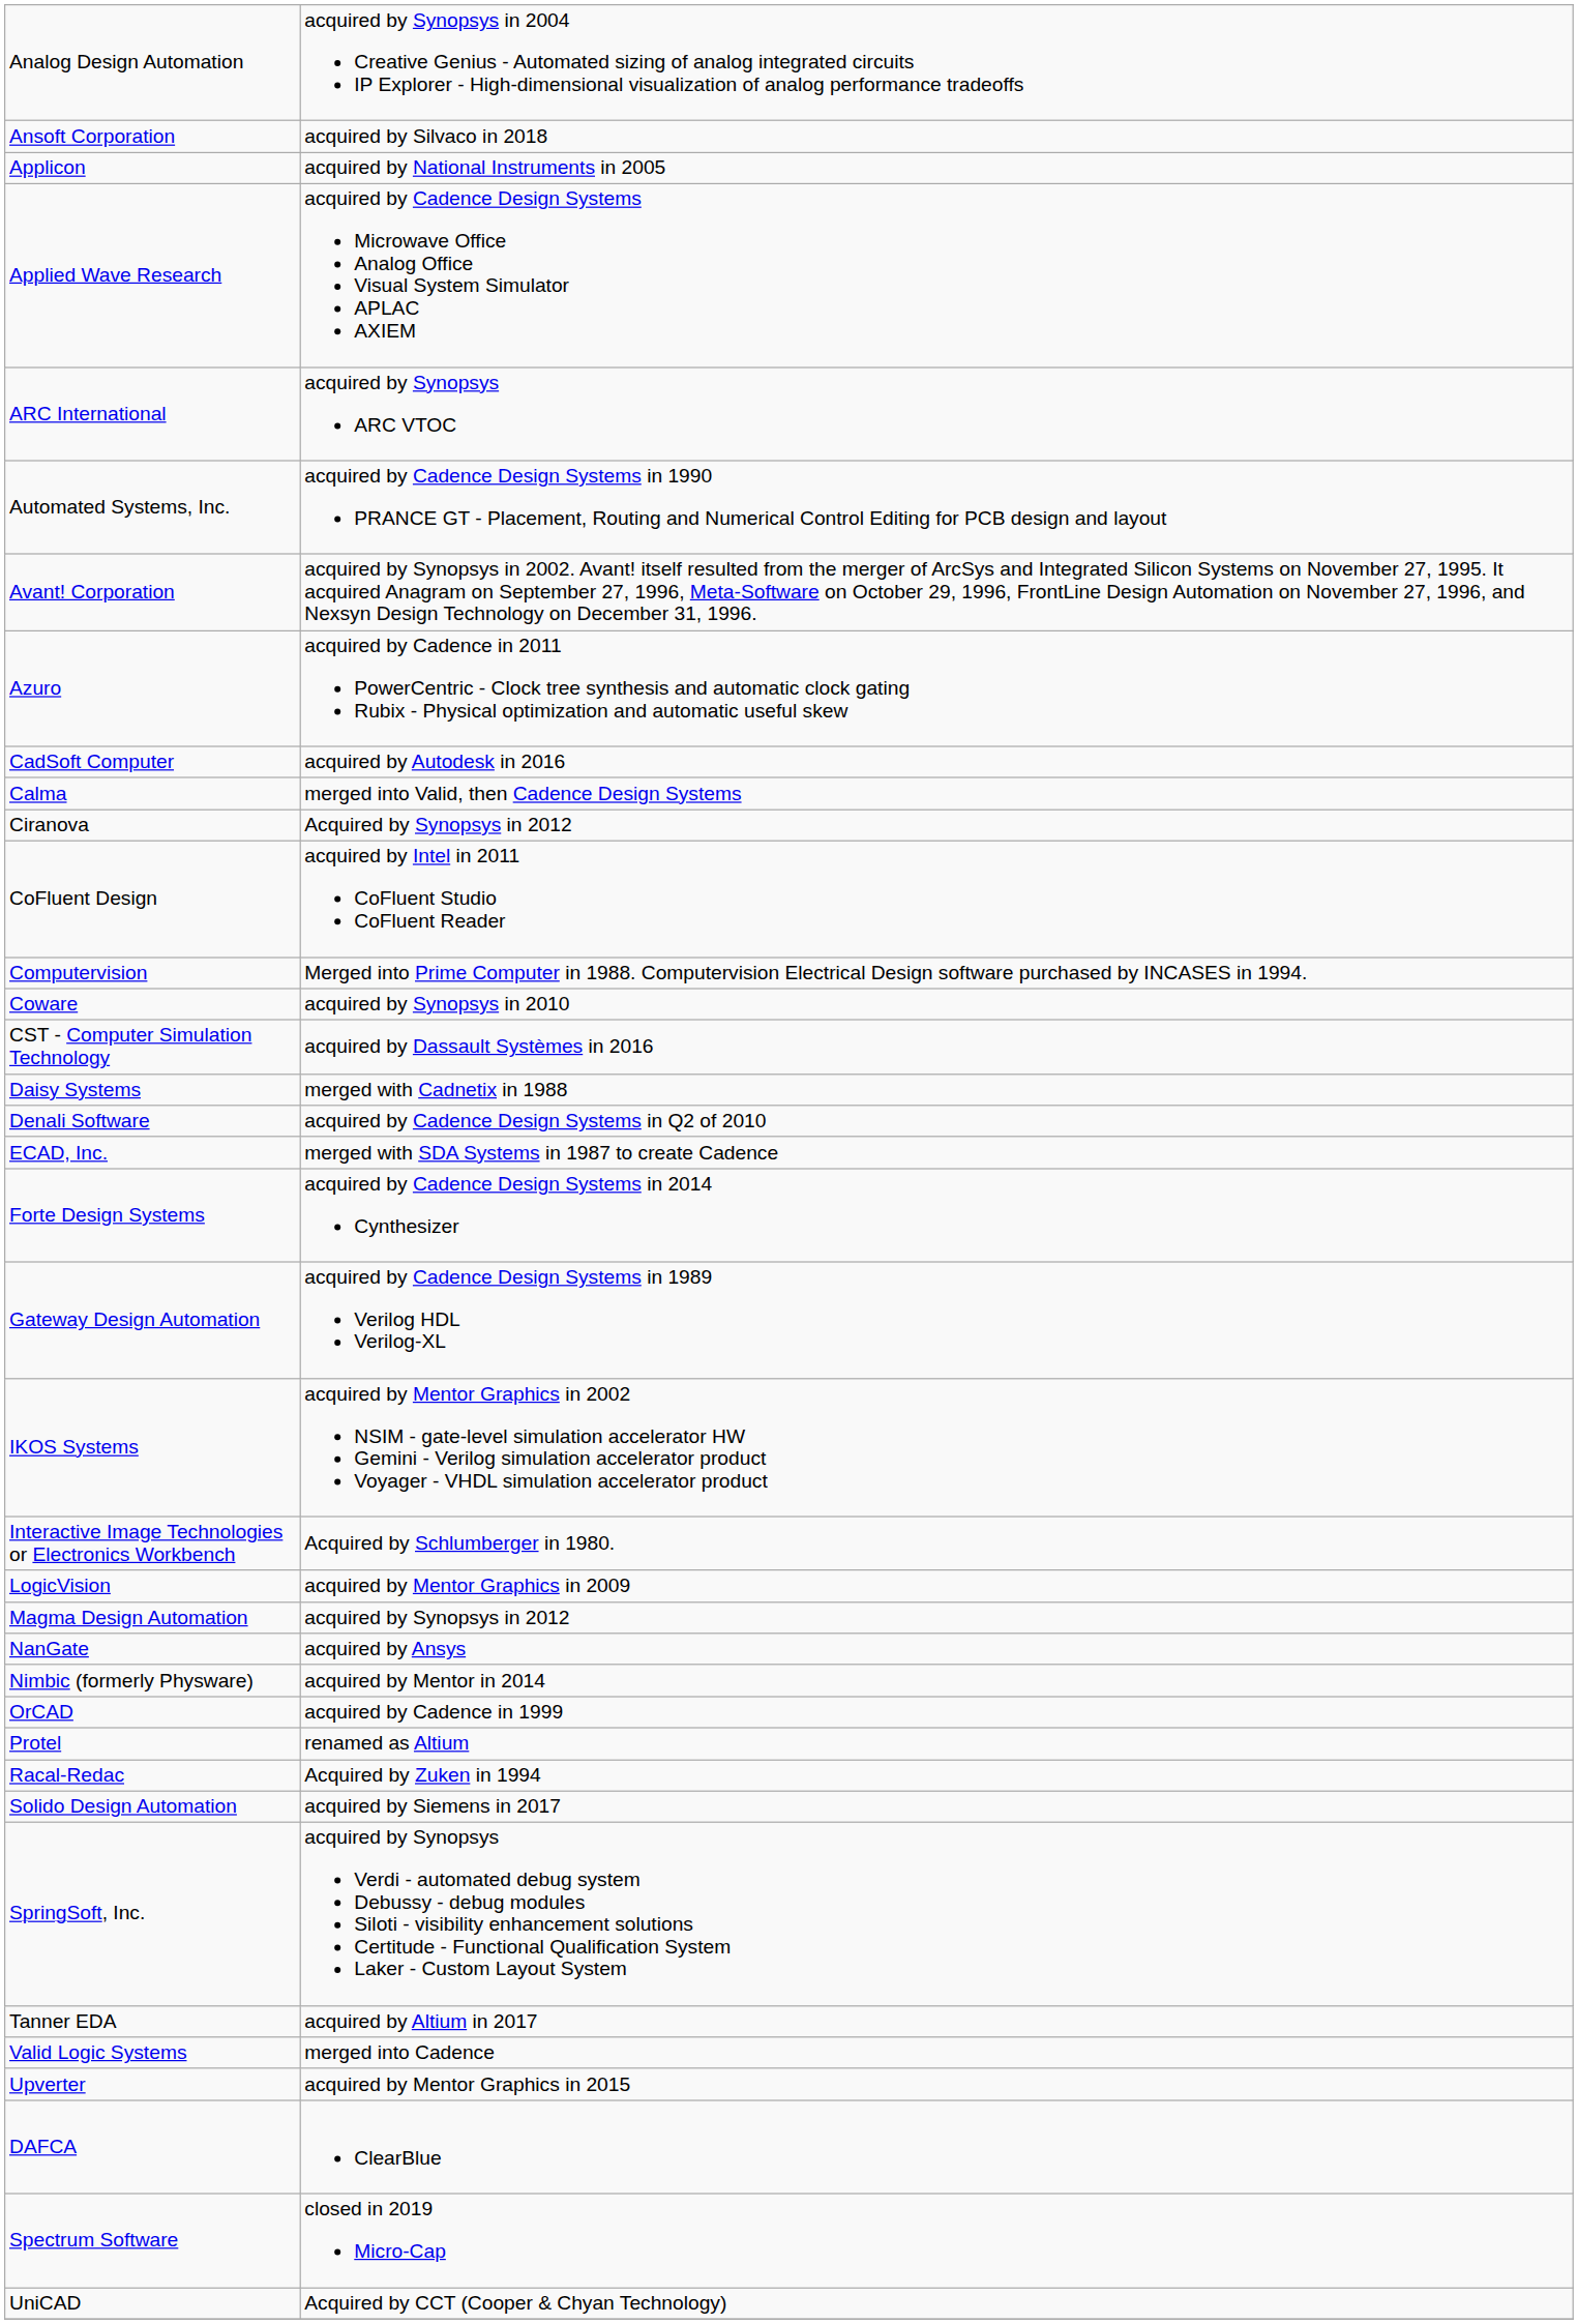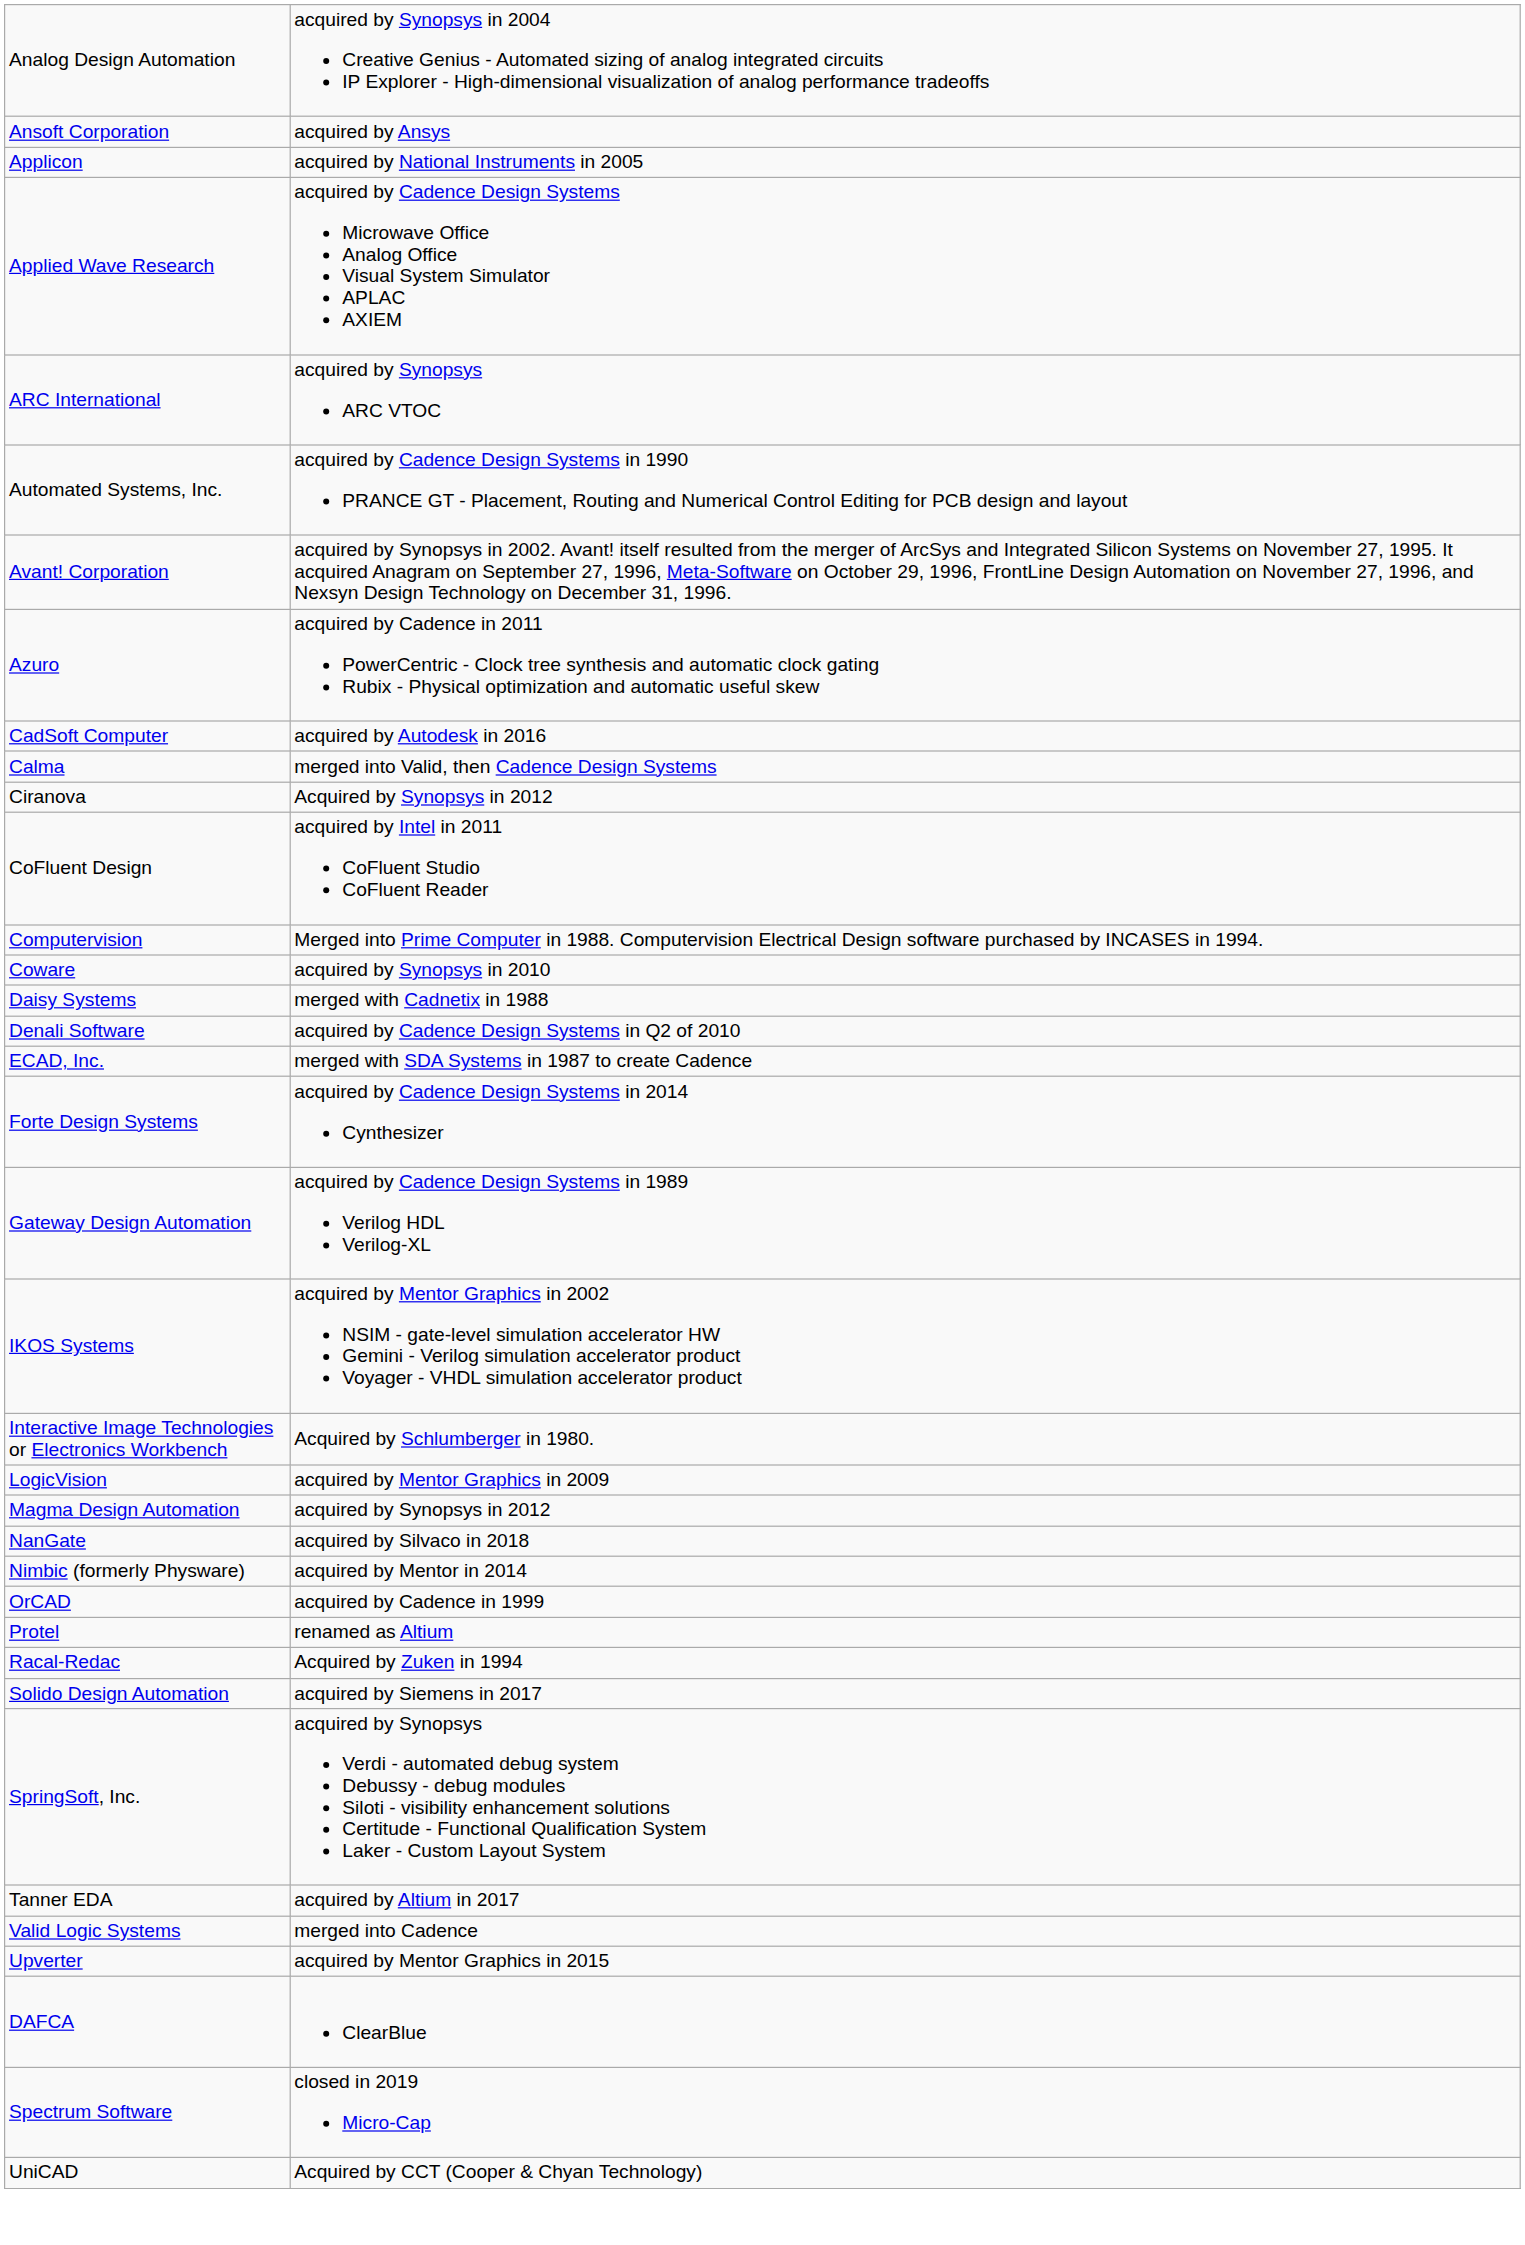Ansoft Corporation | column 2: acquired by Silvaco in 2018 -> acquired by Ansys
- row: CST - Computer Simulation Technology | acquired by Dassault Systèmes in 2016
NanGate | column 2: acquired by Ansys -> acquired by Silvaco in 2018
